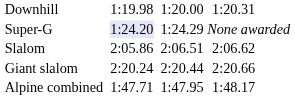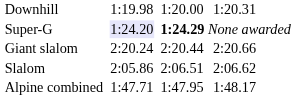Super-G | column 5: normal -> bold
rows swapped: Giant slalom <-> Slalom
